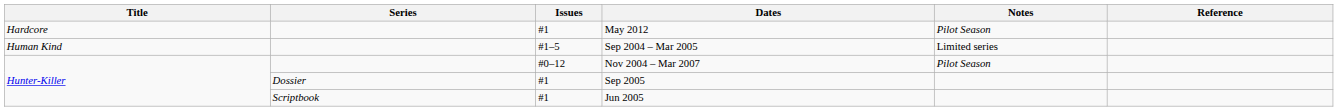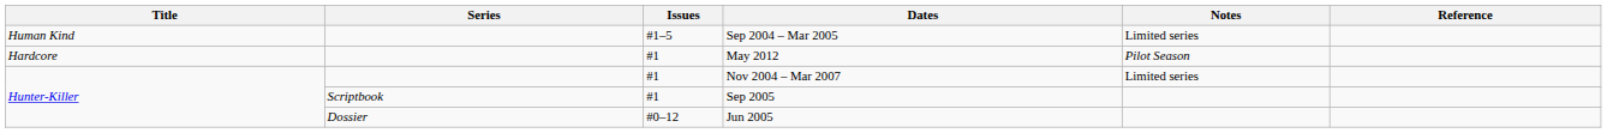rows swapped: May 2012 <-> Sep 2004 – Mar 2005
Nov 2004 – Mar 2007 | Issues: #0–12 -> #1
Nov 2004 – Mar 2007 | Notes: Pilot Season -> Limited series
Sep 2005 | Series: Dossier -> Scriptbook
Jun 2005 | Series: Scriptbook -> Dossier
Jun 2005 | Issues: #1 -> #0–12
